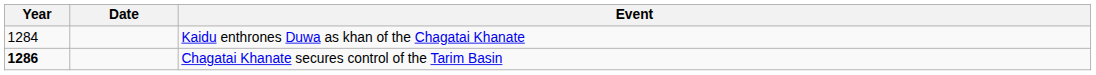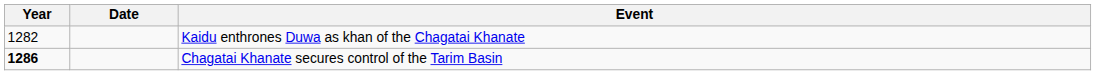Kaidu enthrones Duwa as khan of the Chagatai Khanate | Year: 1284 -> 1282
